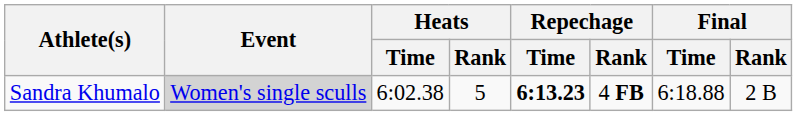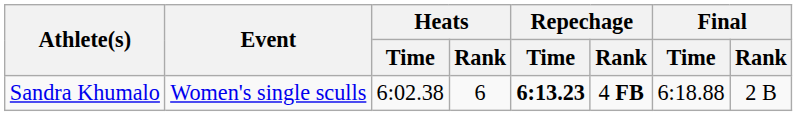Sandra Khumalo | Event: lightgrey background -> no background
Sandra Khumalo | Heats / Rank: 5 -> 6
